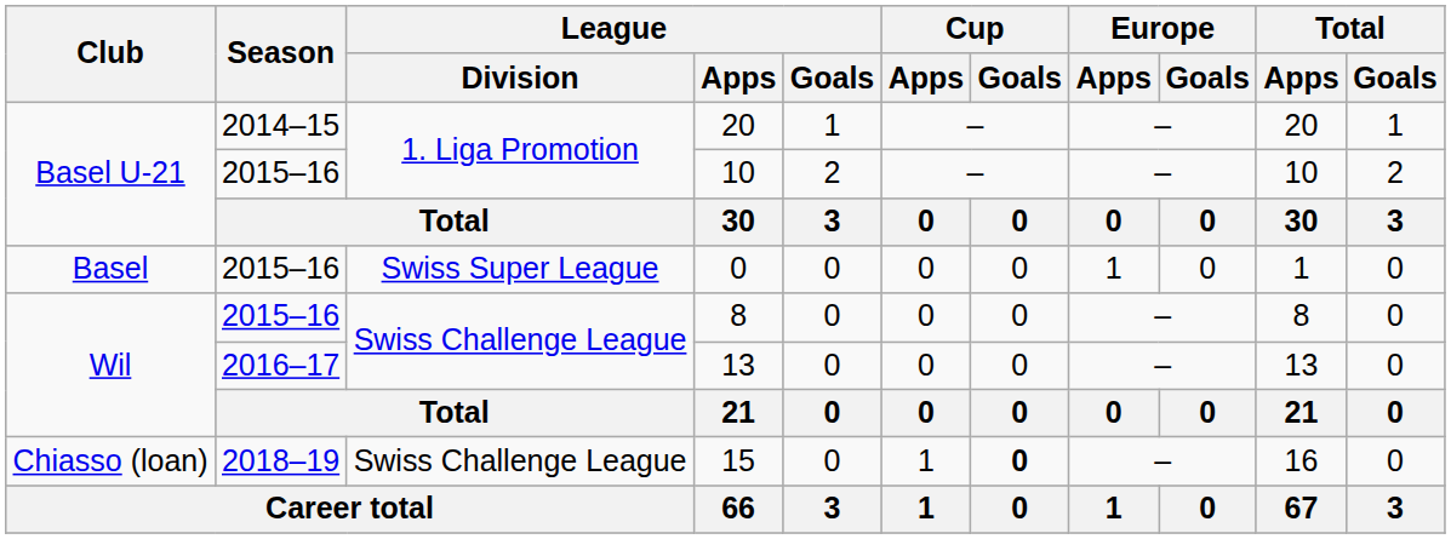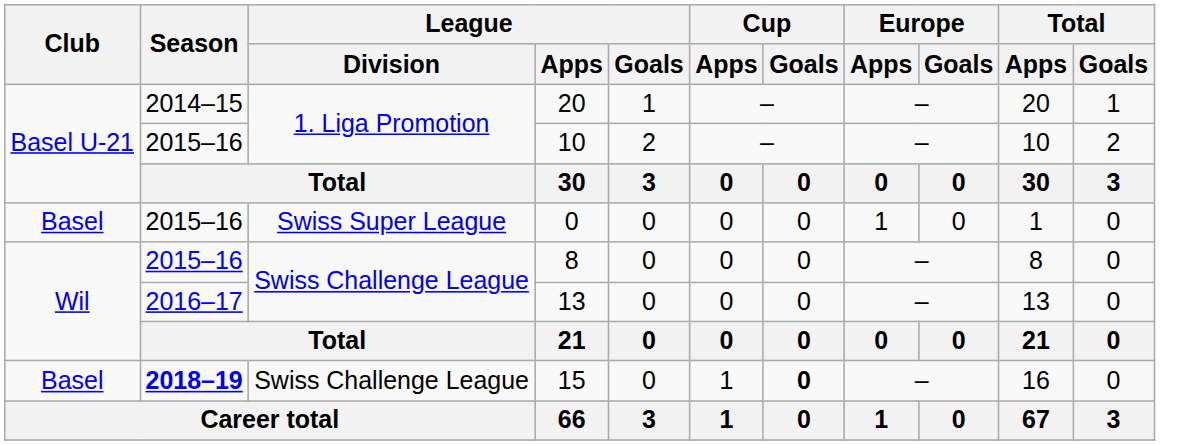15 | Club: Chiasso (loan) -> Basel
15 | Season: normal -> bold
